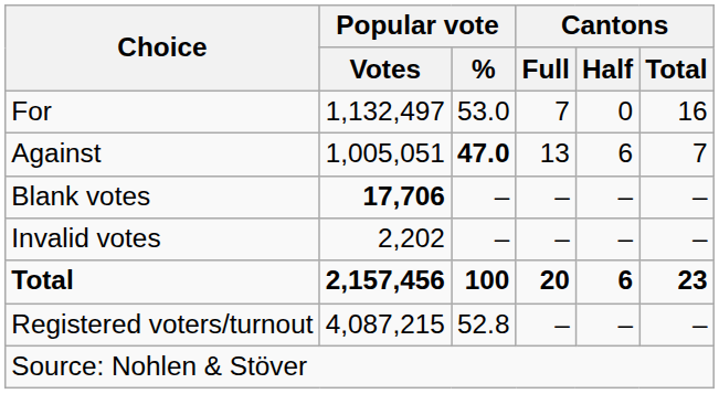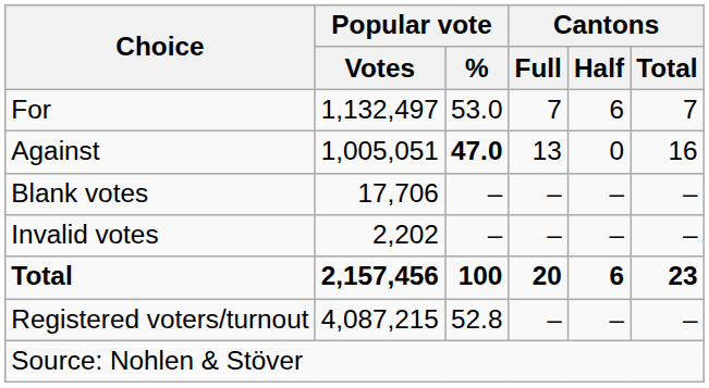For | Cantons / Half: 0 -> 6
For | Cantons / Total: 16 -> 7
Against | Cantons / Half: 6 -> 0
Against | Cantons / Total: 7 -> 16
Blank votes | Popular vote / Votes: bold -> normal
